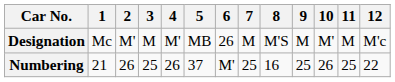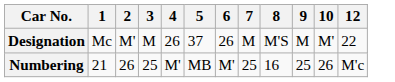- column: 11 | M | 25
Designation | 4: M' -> 26
Designation | 5: MB -> 37
Designation | 12: M'c -> 22
Numbering | 4: 26 -> M'
Numbering | 5: 37 -> MB
Numbering | 12: 22 -> M'c
